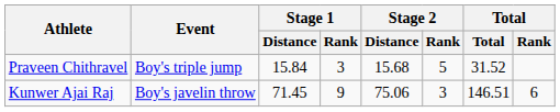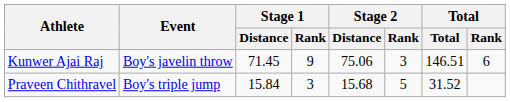rows swapped: Praveen Chithravel <-> Kunwer Ajai Raj
